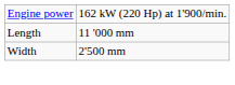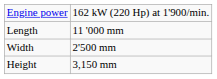+ row: Height | 3,150 mm
